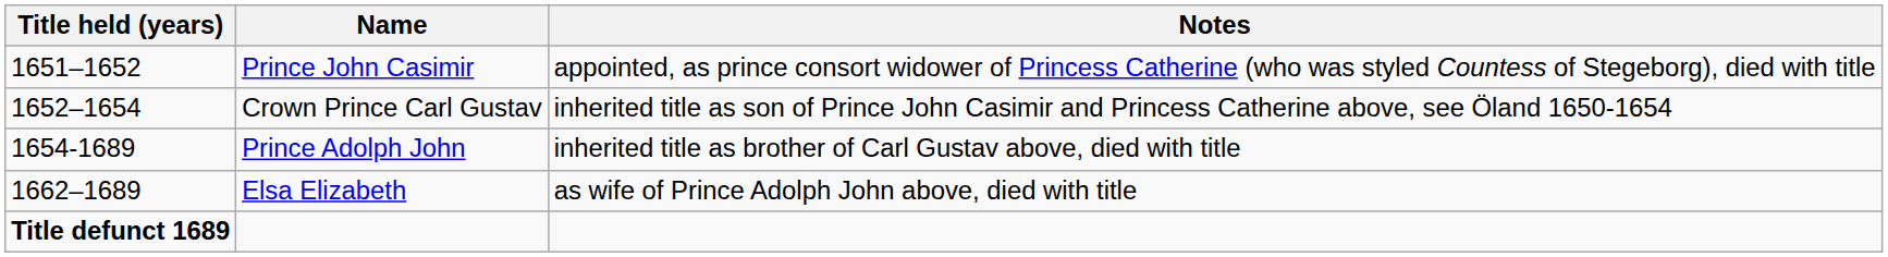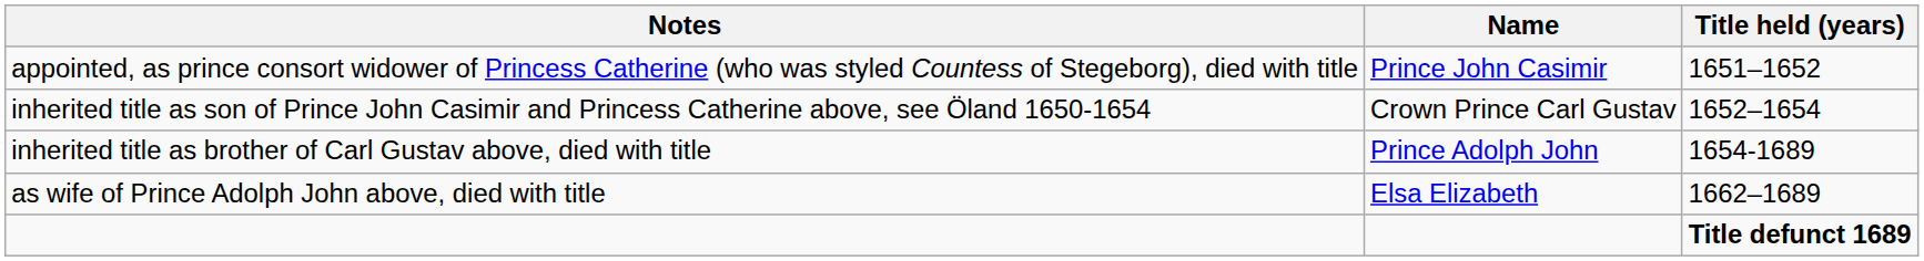columns swapped: Title held (years) <-> Notes
